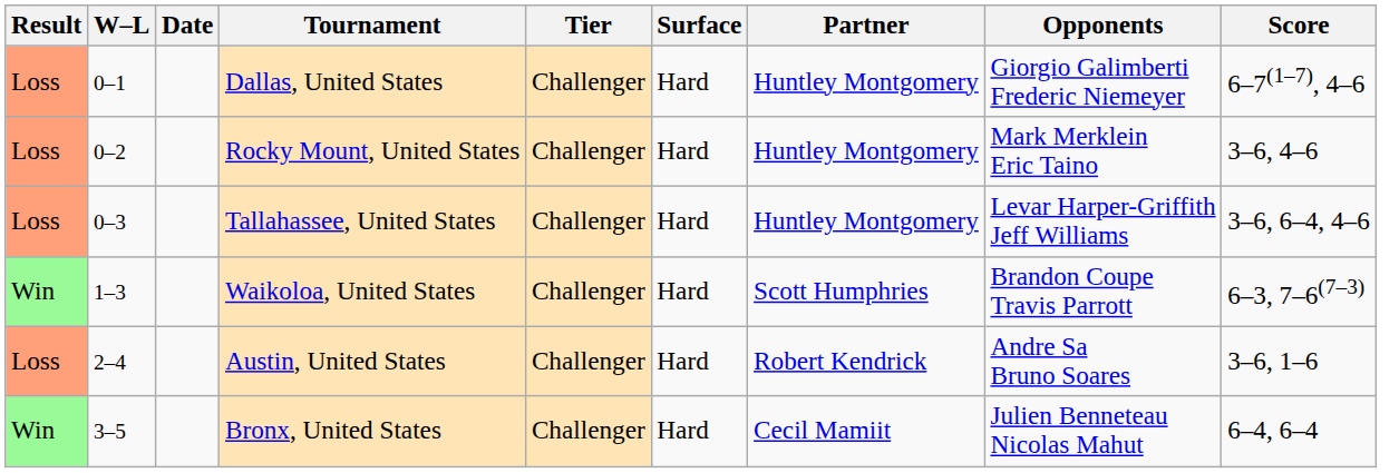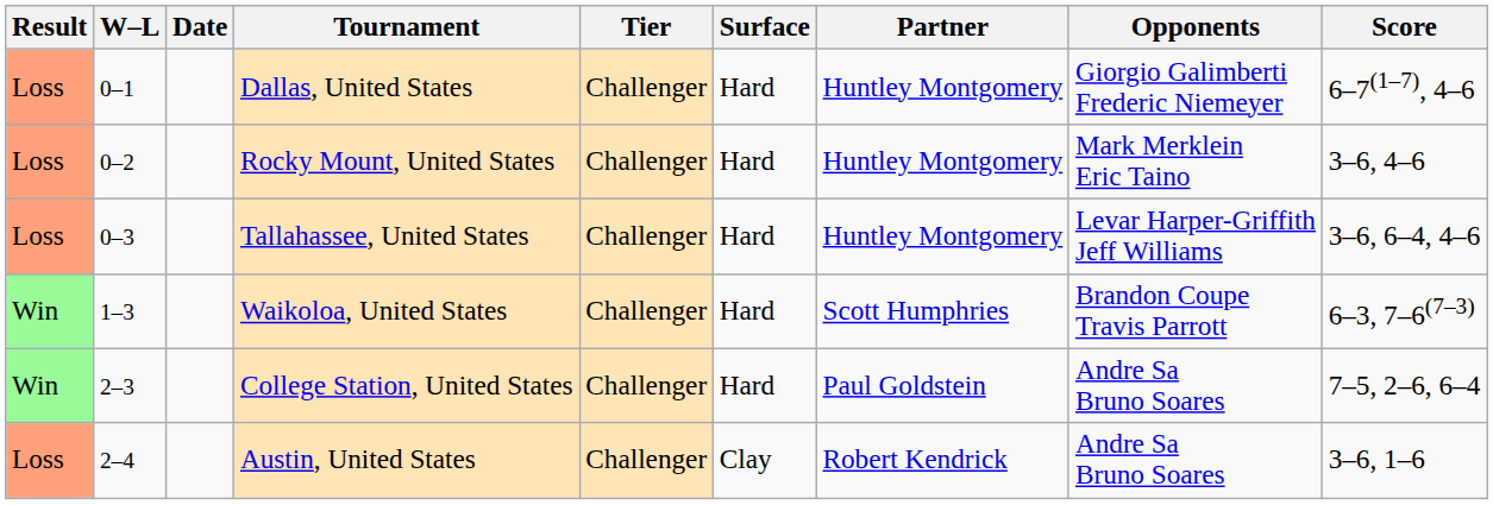+ row: Win | 2–3 | College Station, United States | Challenger | Hard | Paul Goldstein | Andre Sa Bruno Soares | 7–5, 2–6, 6–4
Austin, United States | Surface: Hard -> Clay
- row: Win | 3–5 | Bronx, United States | Challenger | Hard | Cecil Mamiit | Julien Benneteau Nicolas Mahut | 6–4, 6–4
